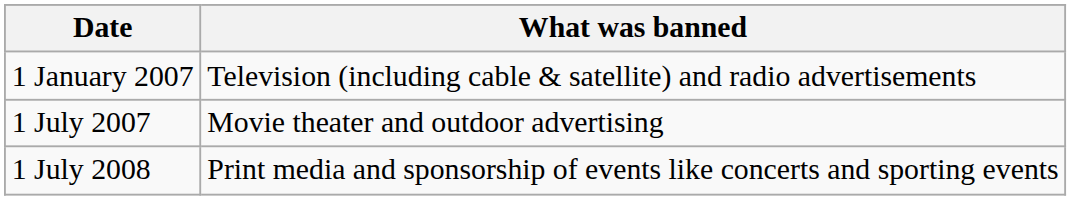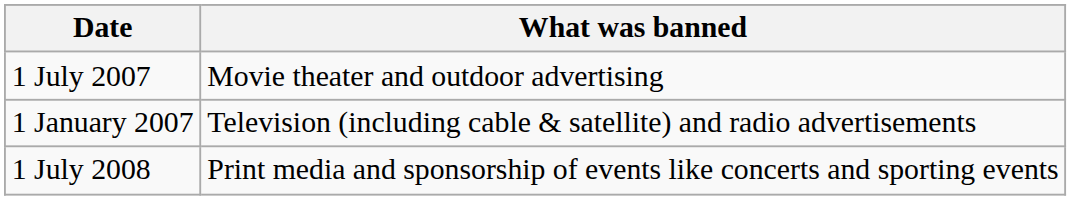rows swapped: 1 January 2007 <-> 1 July 2007
